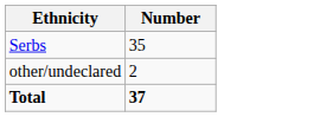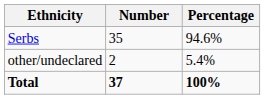+ column: Percentage | 94.6% | 5.4% | 100%
